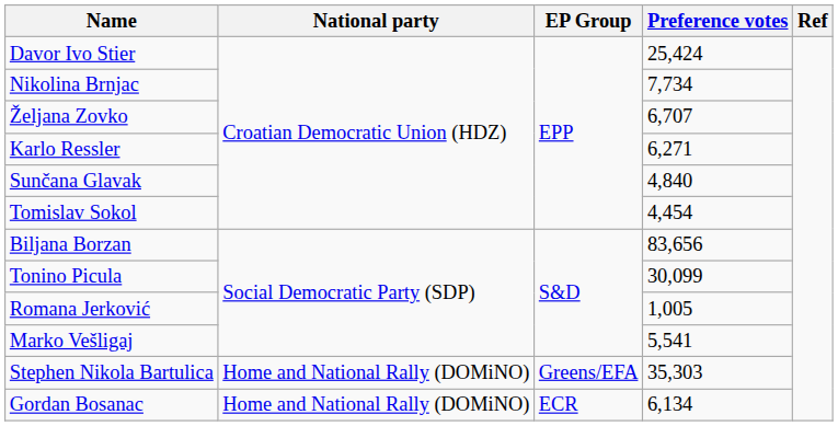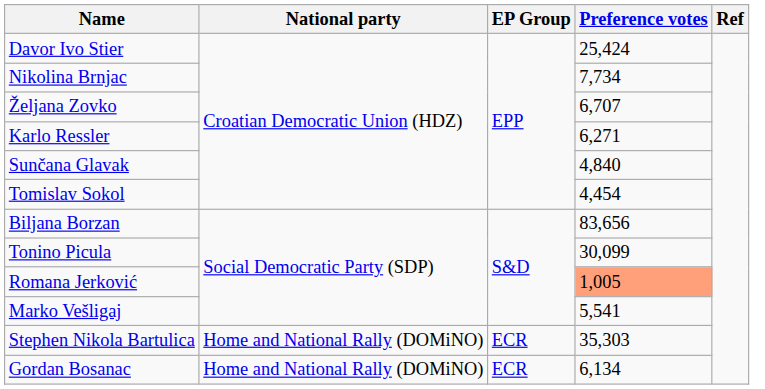Romana Jerković | Preference votes: no background -> lightsalmon background
Stephen Nikola Bartulica | EP Group: Greens/EFA -> ECR
